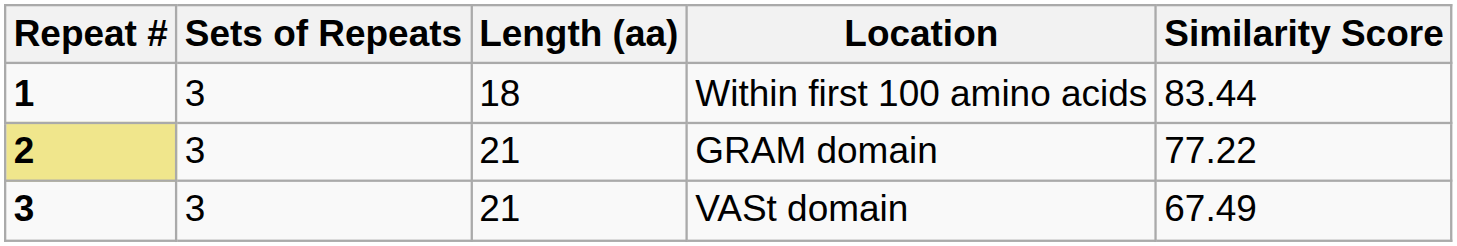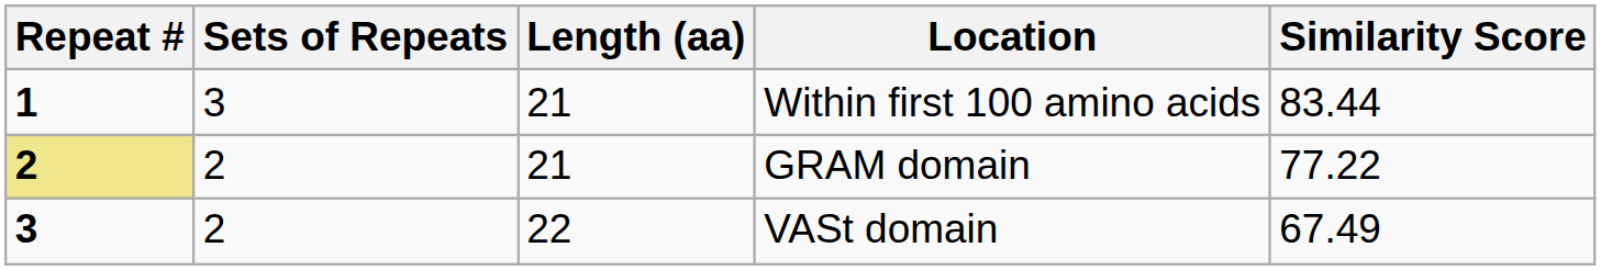Within first 100 amino acids | Length (aa): 18 -> 21
GRAM domain | Sets of Repeats: 3 -> 2
VASt domain | Sets of Repeats: 3 -> 2
VASt domain | Length (aa): 21 -> 22
